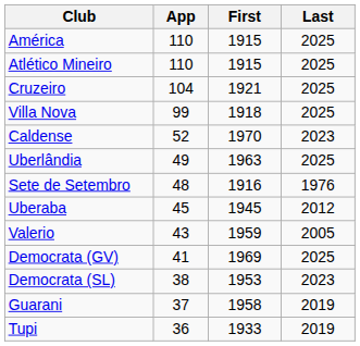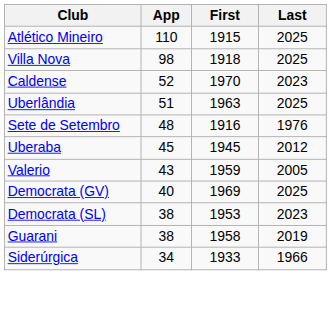- row: América | 110 | 1915 | 2025
- row: Cruzeiro | 104 | 1921 | 2025
Villa Nova | App: 99 -> 98
Uberlândia | App: 49 -> 51
Democrata (GV) | App: 41 -> 40
Guarani | App: 37 -> 38
- row: Tupi | 36 | 1933 | 2019
+ row: Siderúrgica | 34 | 1933 | 1966
